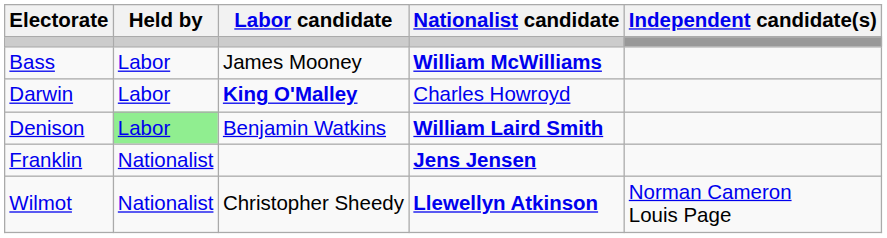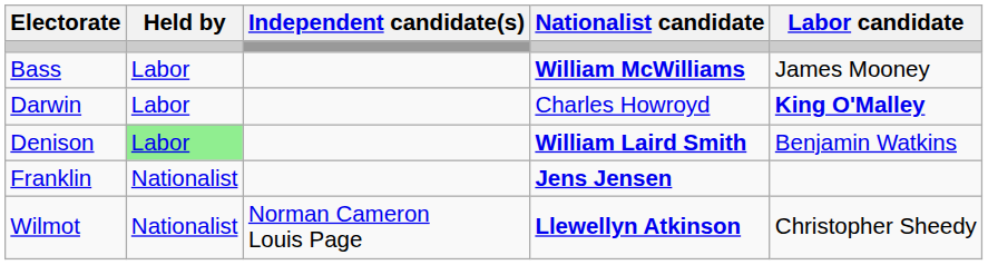columns swapped: Labor candidate <-> Independent candidate(s)
